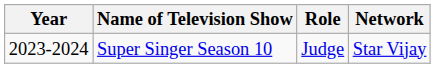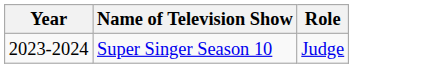- column: Network | Star Vijay
